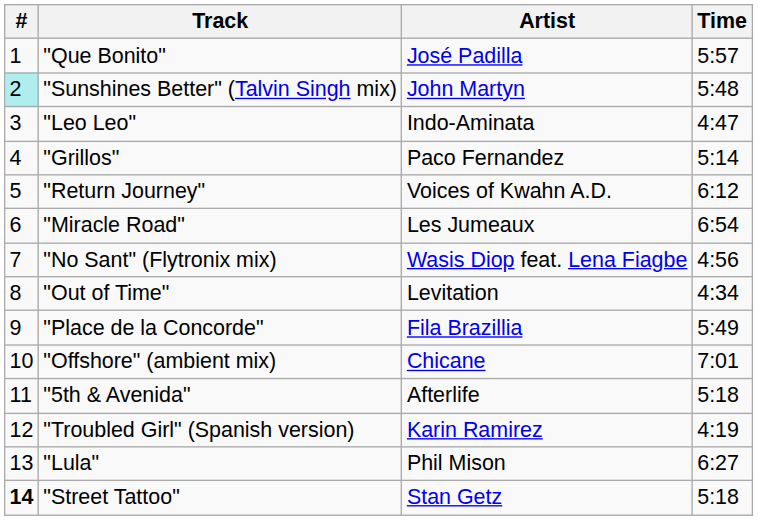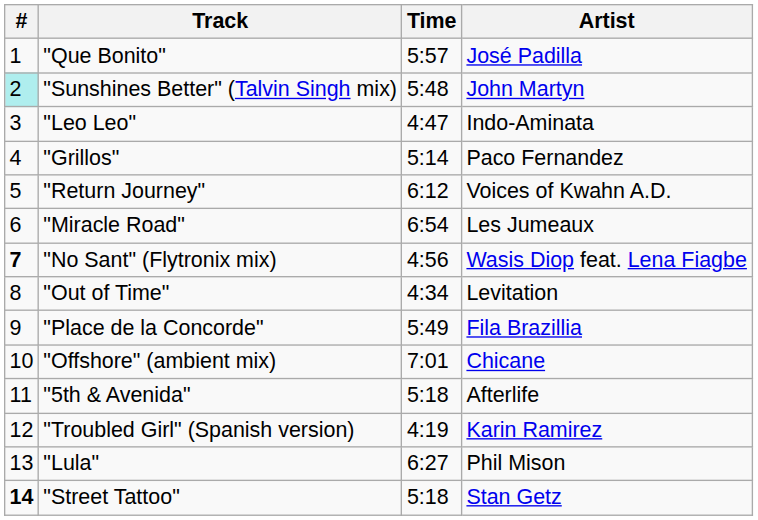columns swapped: Time <-> Artist
"No Sant" (Flytronix mix) | #: normal -> bold
